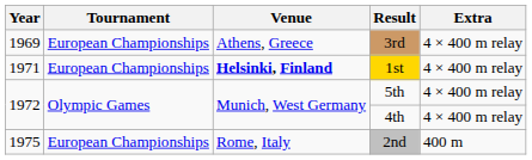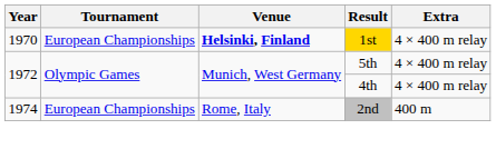- row: 1969 | European Championships | Athens, Greece | 3rd | 4 × 400 m relay
1st | Year: 1971 -> 1970
2nd | Year: 1975 -> 1974
